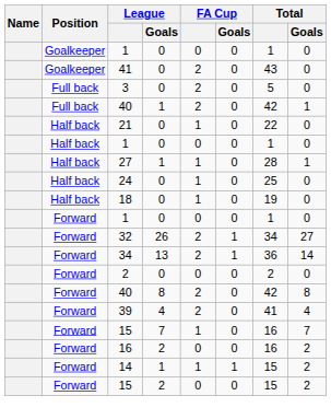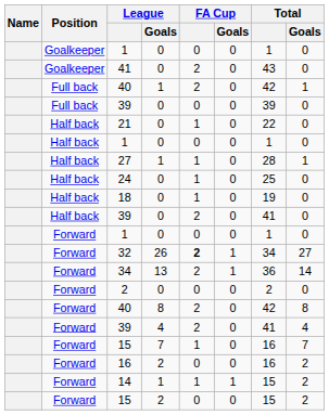- row: Full back | 3 | 0 | 2 | 0 | 5 | 0
+ row: Full back | 39 | 0 | 0 | 0 | 39 | 0
+ row: Half back | 39 | 0 | 2 | 0 | 41 | 0
32 | FA Cup: normal -> bold
